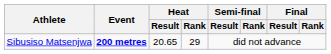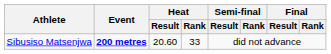Sibusiso Matsenjwa | Heat / Result: 20.65 -> 20.60
Sibusiso Matsenjwa | Heat / Rank: 29 -> 33
